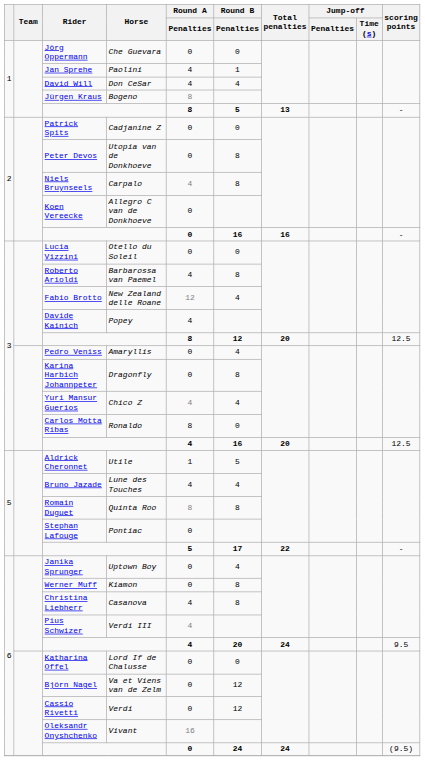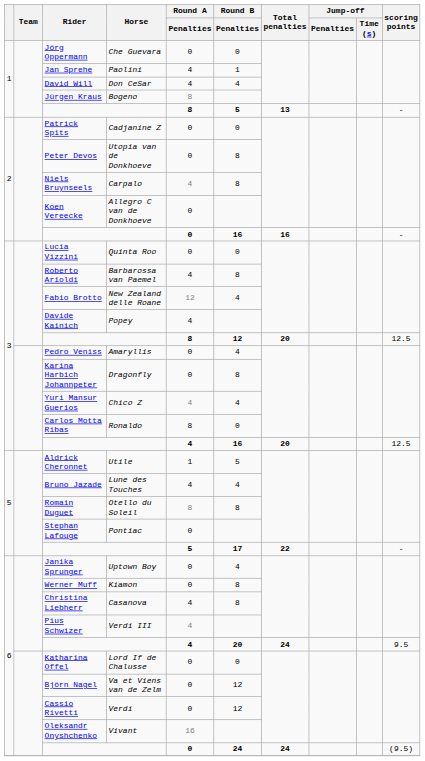Lucia Vizzini | Horse: Otello du Soleil -> Quinta Roo
Romain Duguet | Horse: Quinta Roo -> Otello du Soleil
